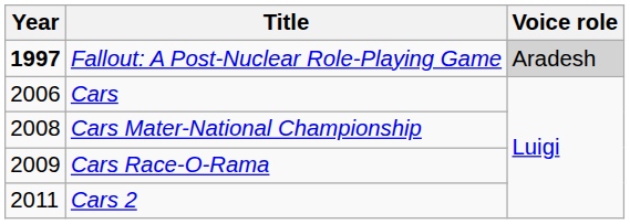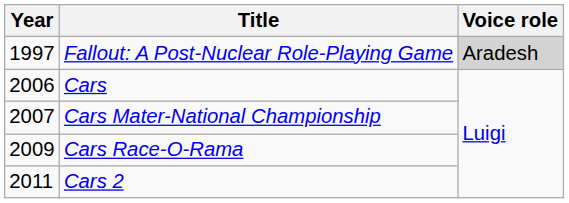Fallout: A Post-Nuclear Role-Playing Game | Year: bold -> normal
Cars Mater-National Championship | Year: 2008 -> 2007
